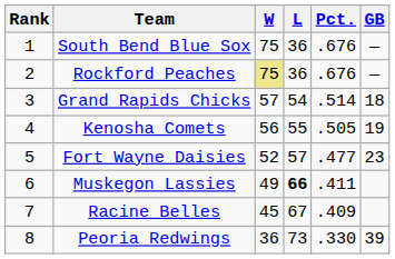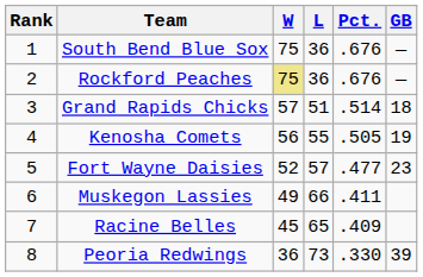Grand Rapids Chicks | L: 54 -> 51
Muskegon Lassies | L: bold -> normal
Racine Belles | L: 67 -> 65
